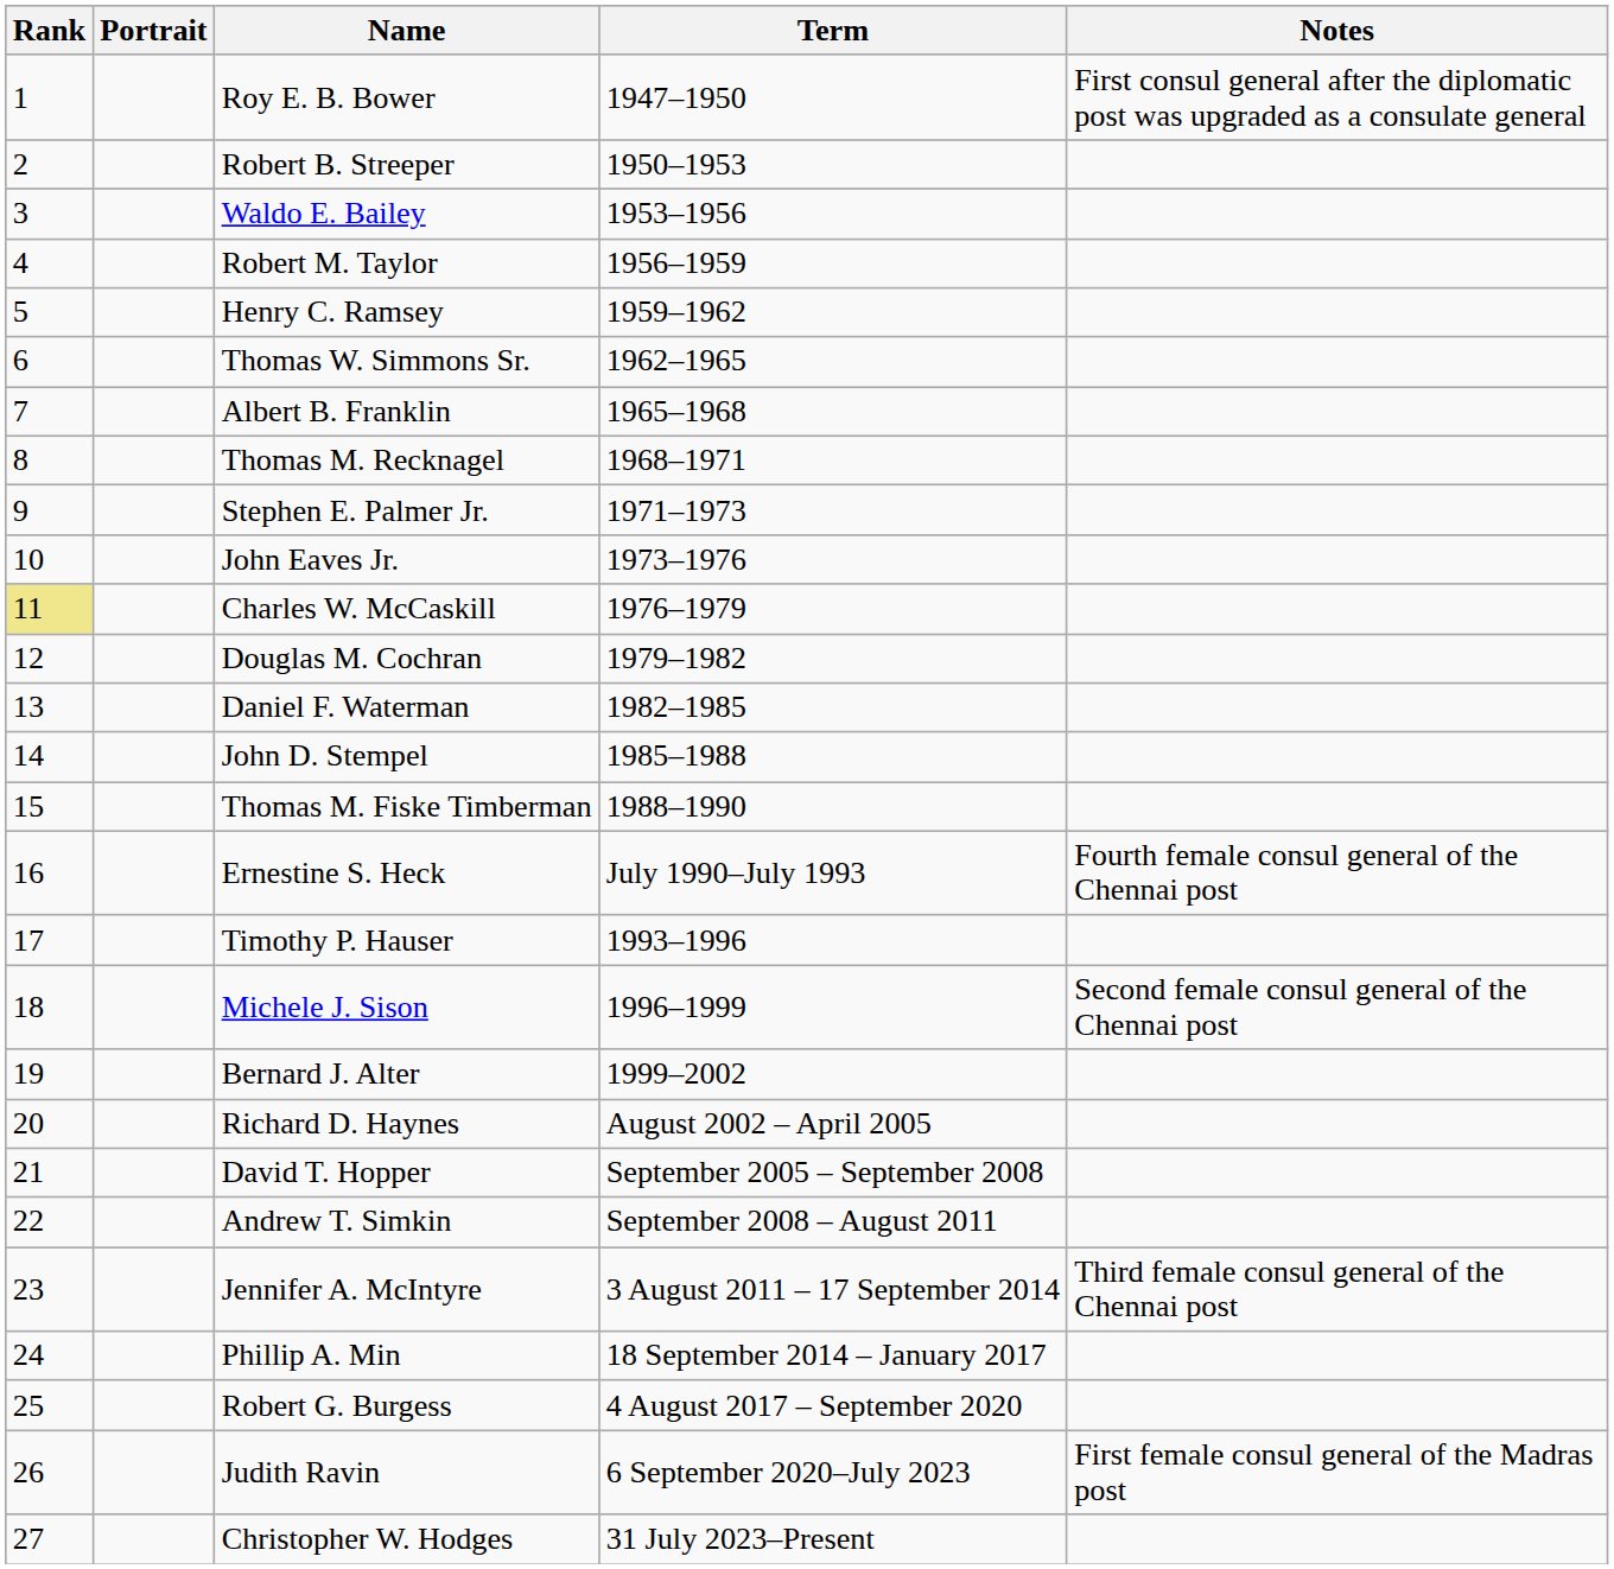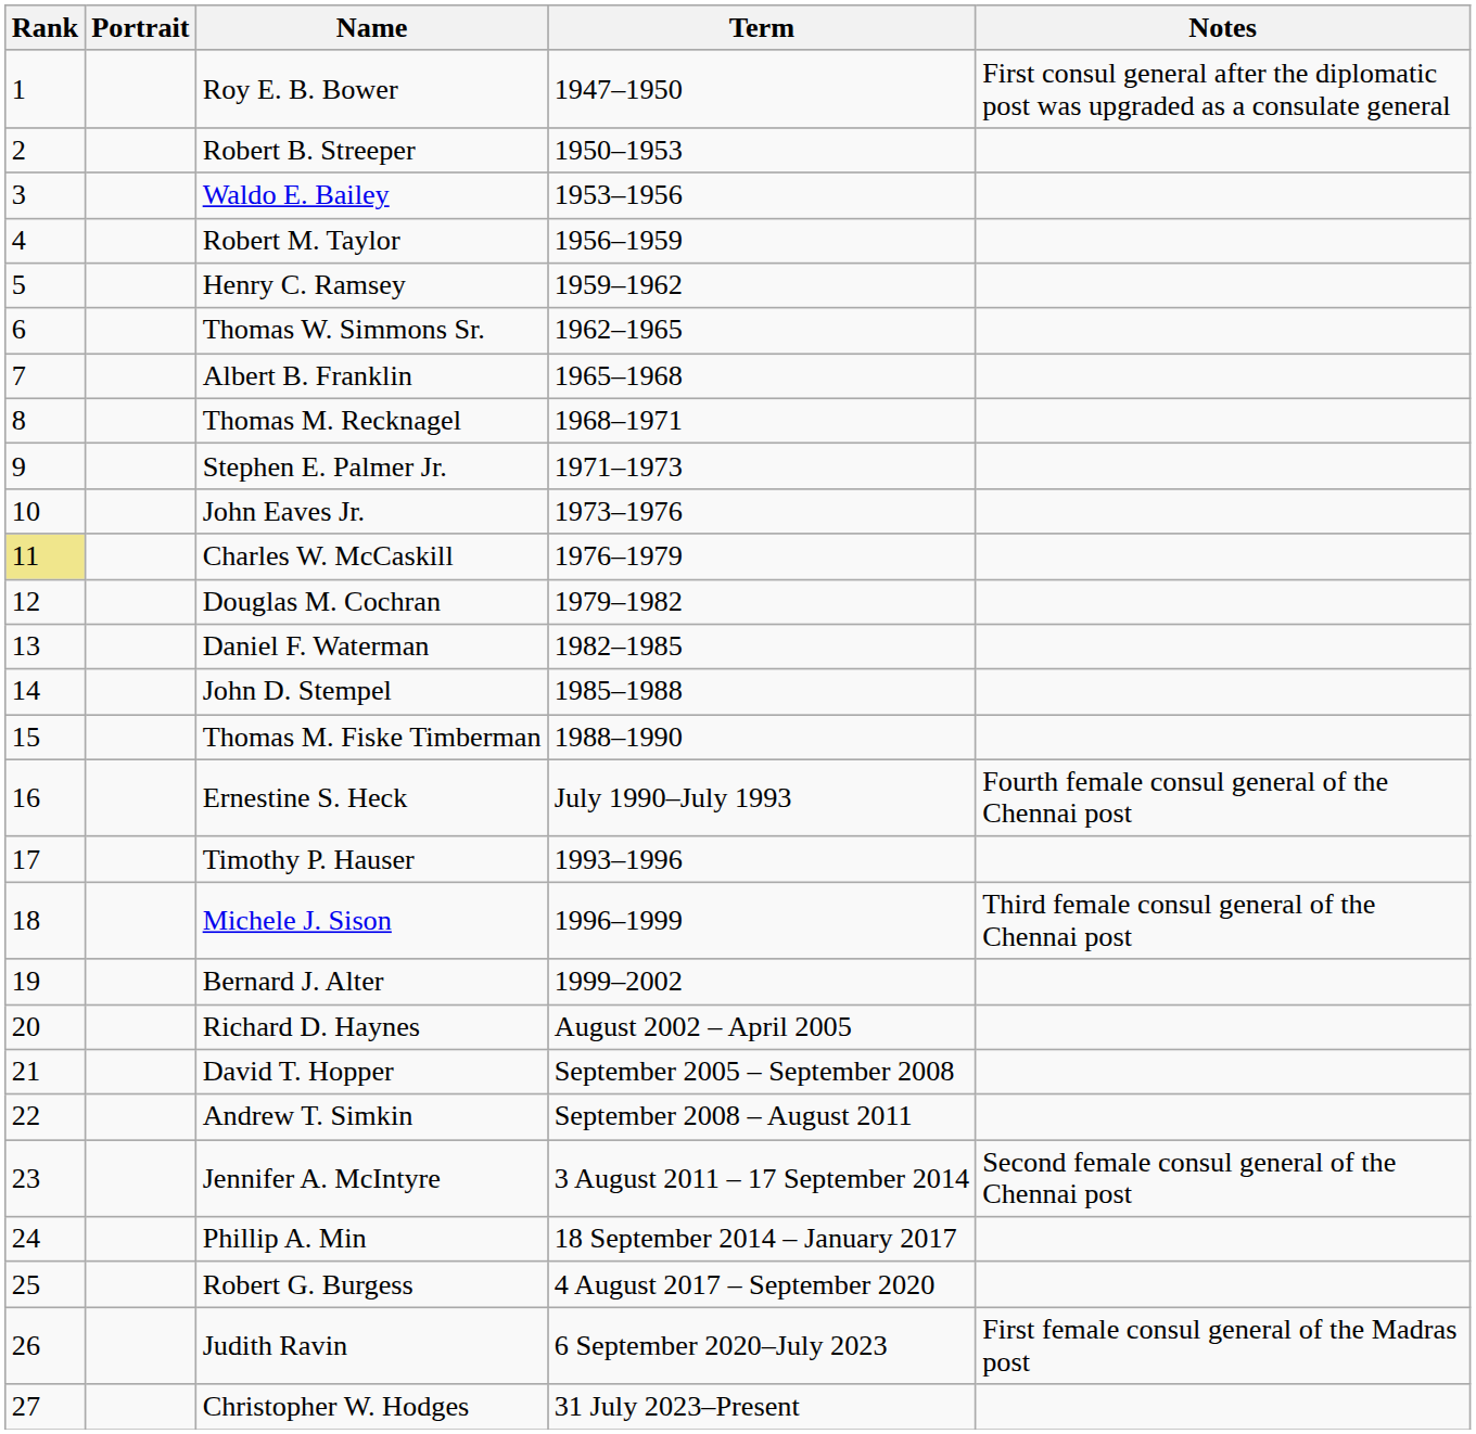Michele J. Sison | Notes: Second female consul general of the Chennai post -> Third female consul general of the Chennai post
Jennifer A. McIntyre | Notes: Third female consul general of the Chennai post -> Second female consul general of the Chennai post
